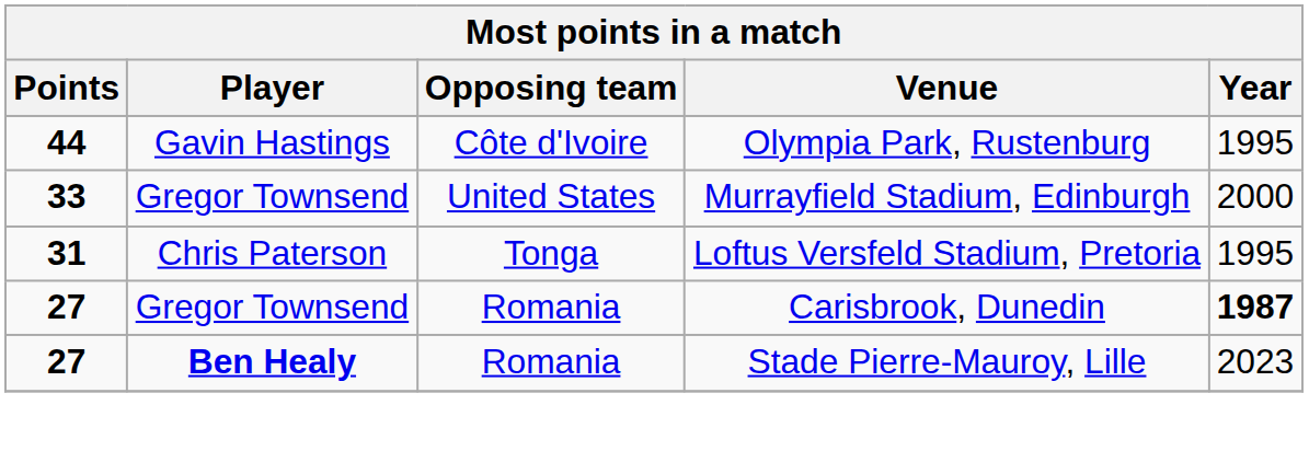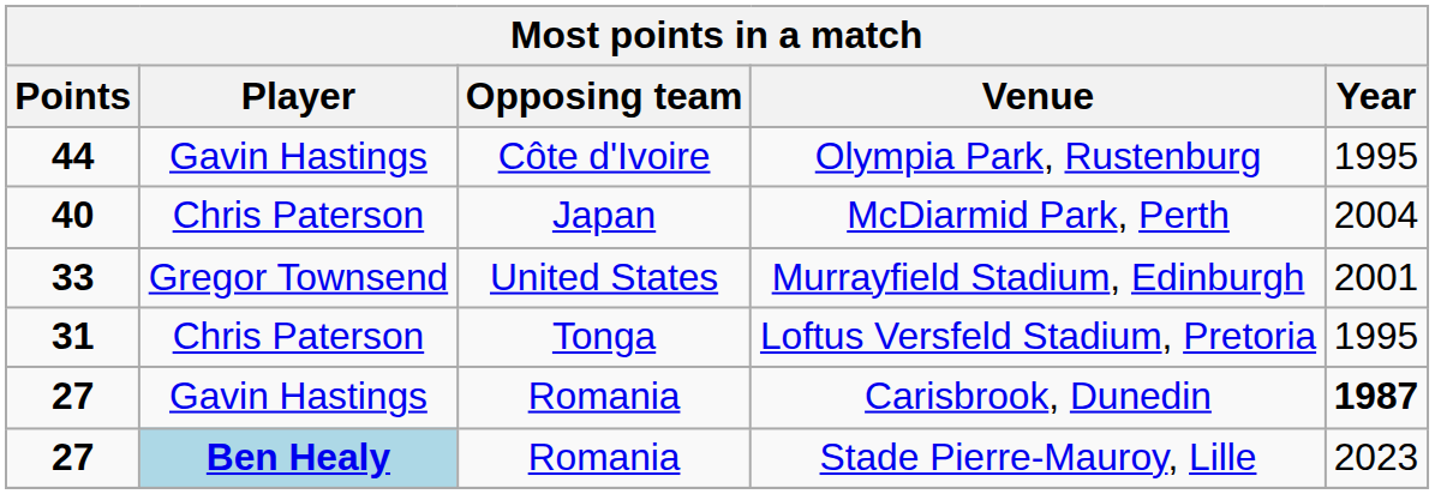+ row: 40 | Chris Paterson | Japan | McDiarmid Park, Perth | 2004
Murrayfield Stadium, Edinburgh | Year: 2000 -> 2001
Carisbrook, Dunedin | Player: Gregor Townsend -> Gavin Hastings
Stade Pierre-Mauroy, Lille | Player: no background -> lightblue background
